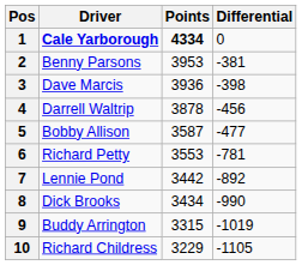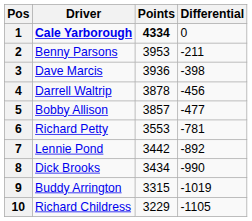2 | Differential: -381 -> -211
5 | Points: 3587 -> 3857
